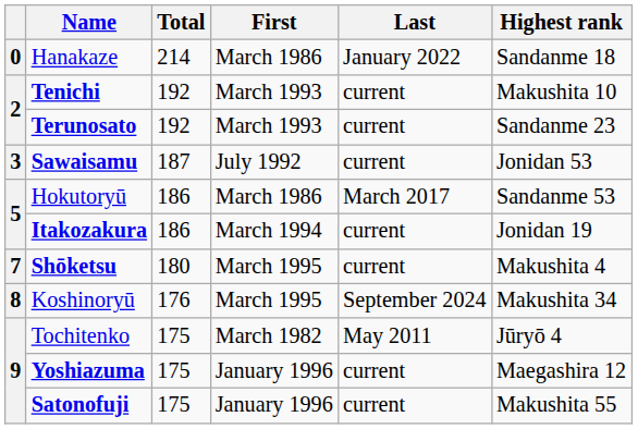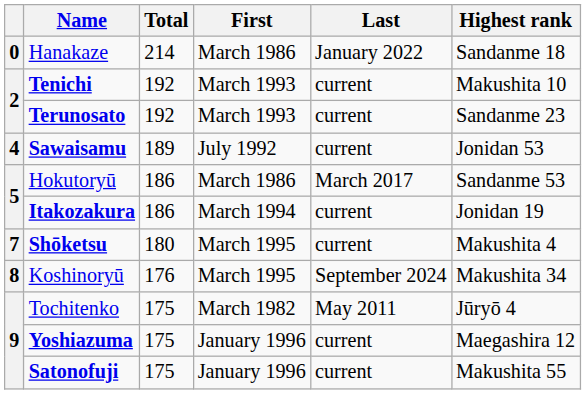Sawaisamu | column 1: 3 -> 4
Sawaisamu | Total: 187 -> 189
